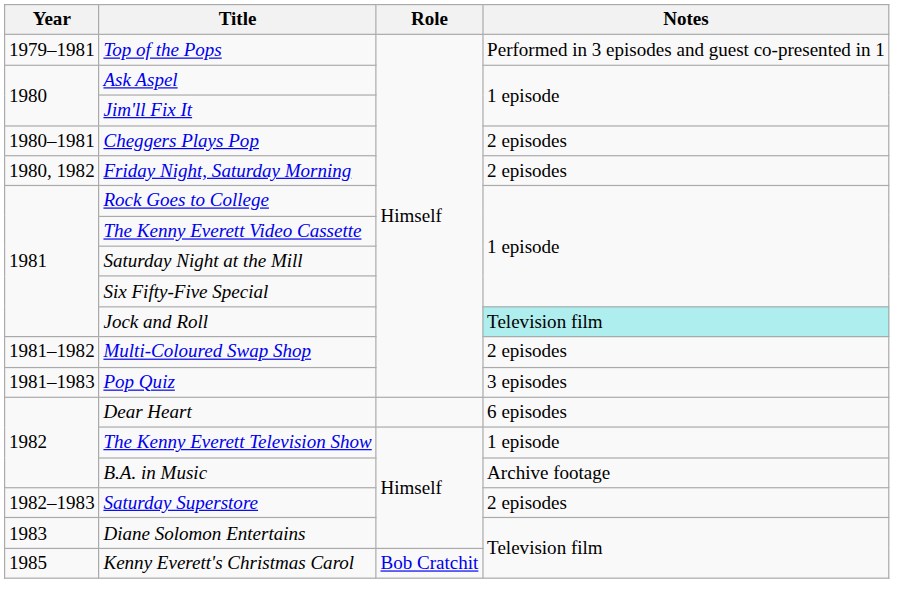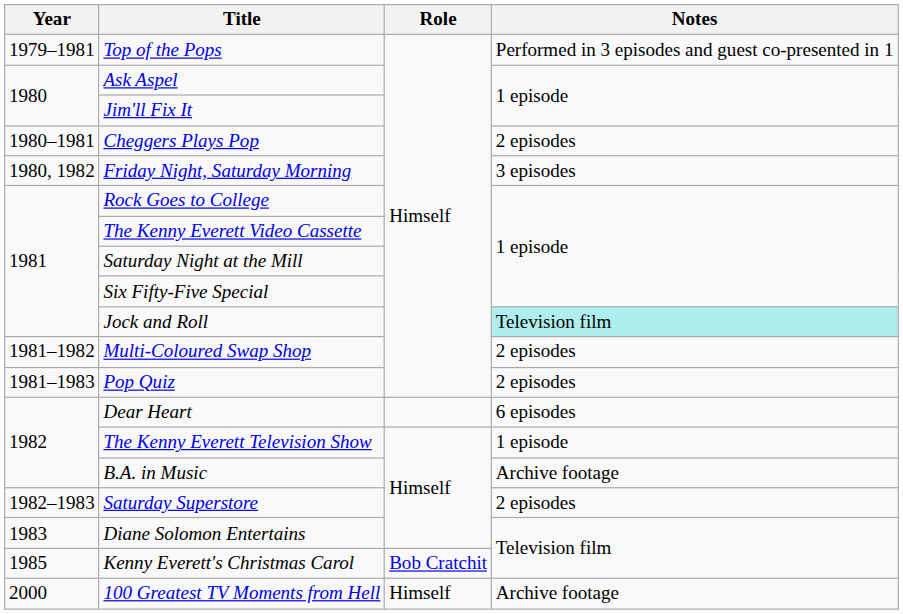Friday Night, Saturday Morning | Notes: 2 episodes -> 3 episodes
Pop Quiz | Notes: 3 episodes -> 2 episodes
+ row: 2000 | 100 Greatest TV Moments from Hell | Himself | Archive footage
